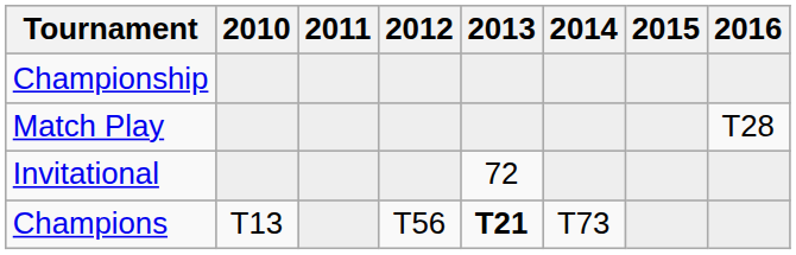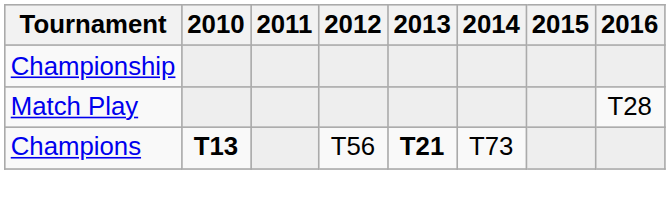- row: Invitational | 72
Champions | 2010: normal -> bold
